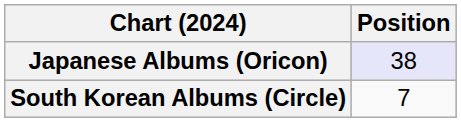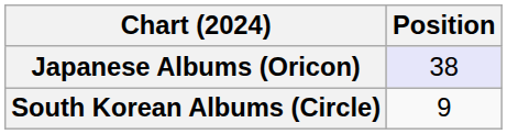South Korean Albums (Circle) | Position: 7 -> 9
